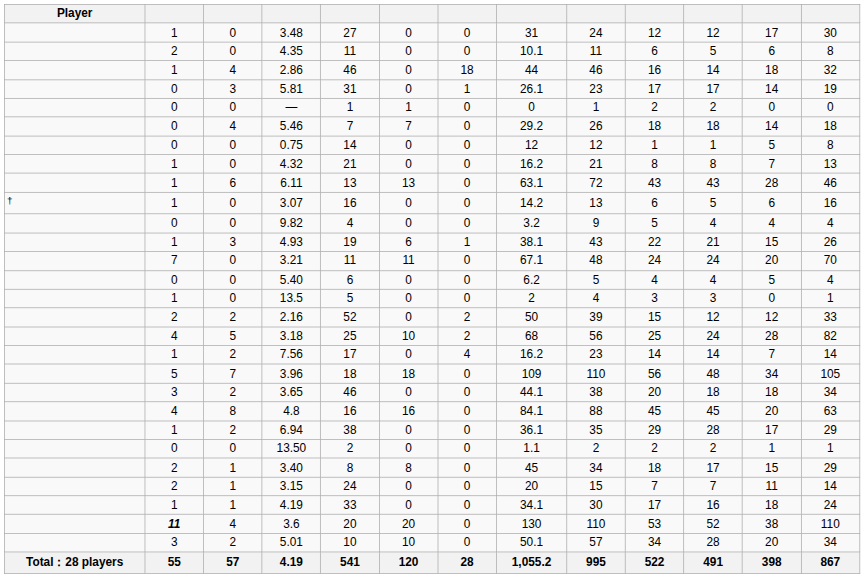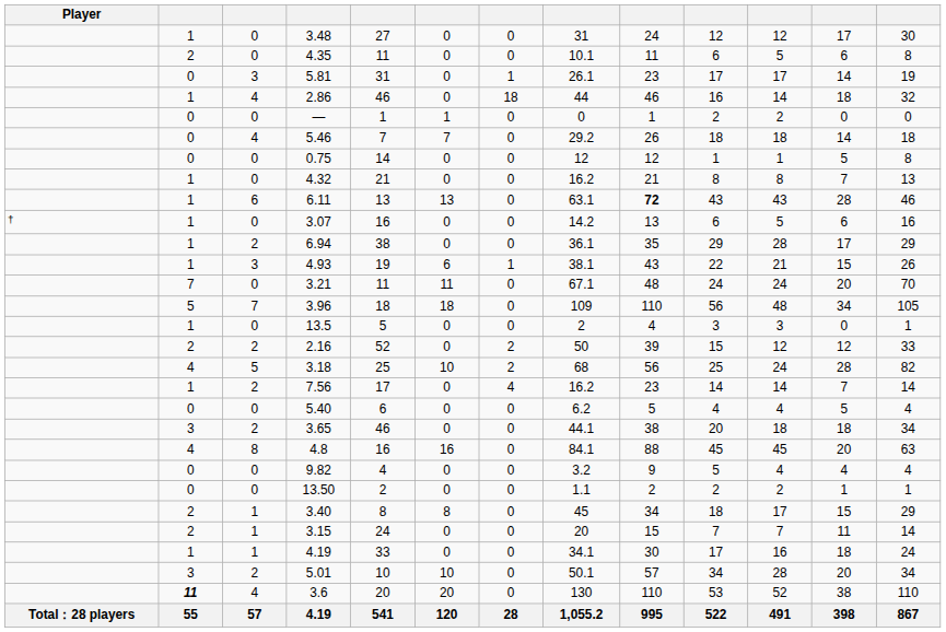rows swapped: 2.86 <-> 5.81
6.11 | column 9: normal -> bold
rows swapped: 9.82 <-> 6.94
rows swapped: 5.40 <-> 3.96
rows swapped: 3.6 <-> 5.01
